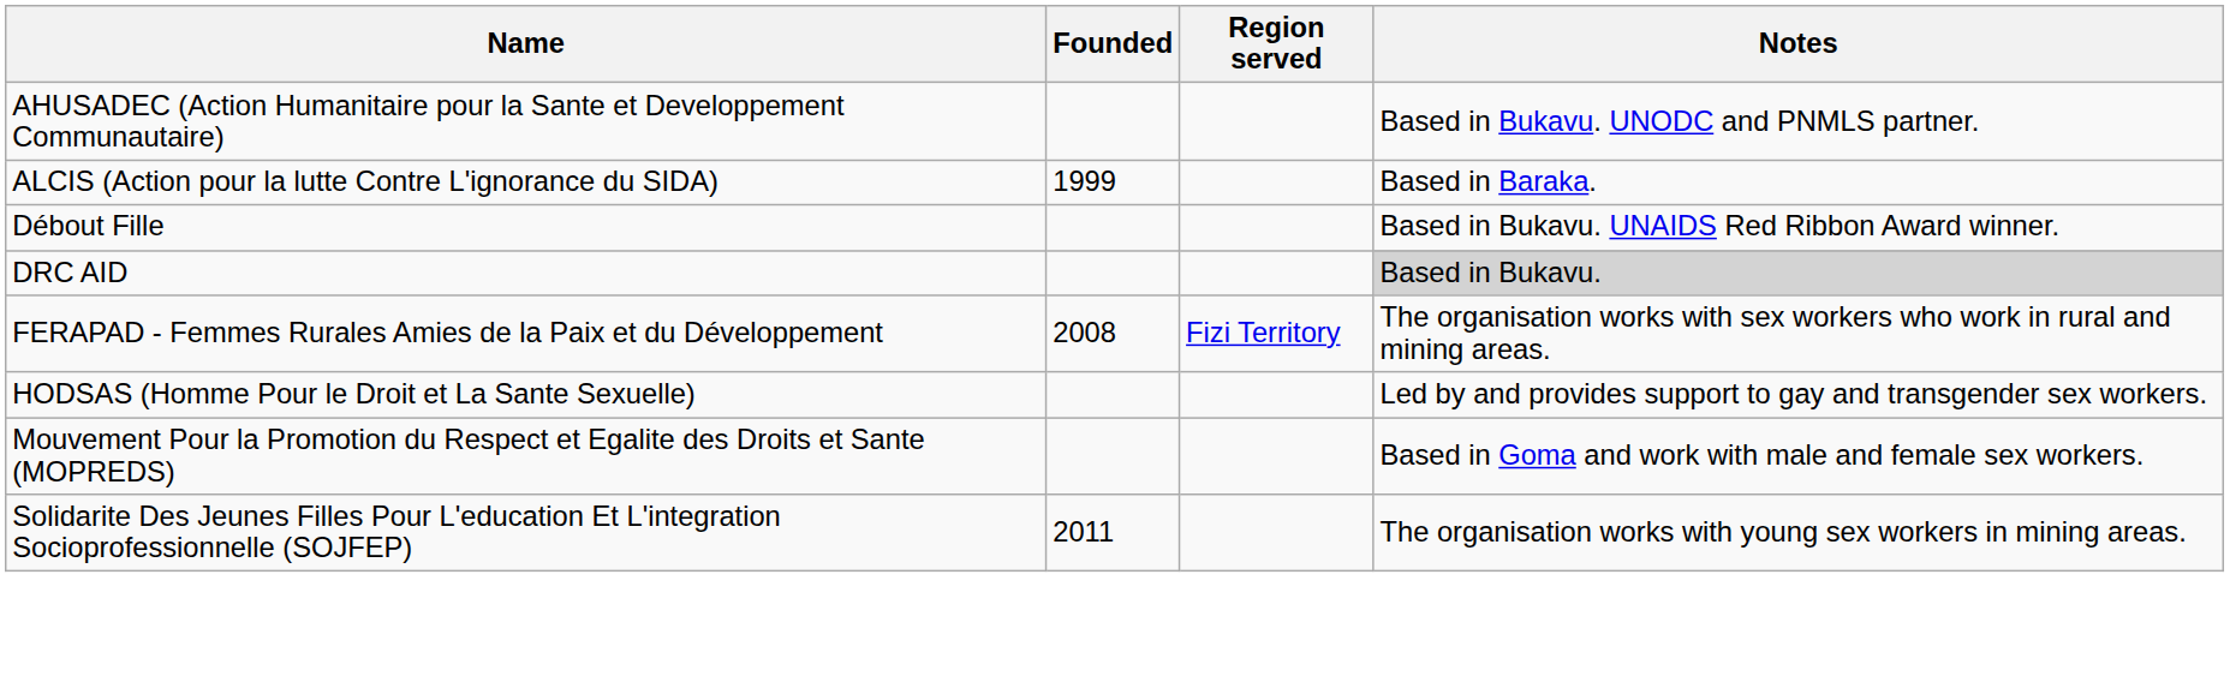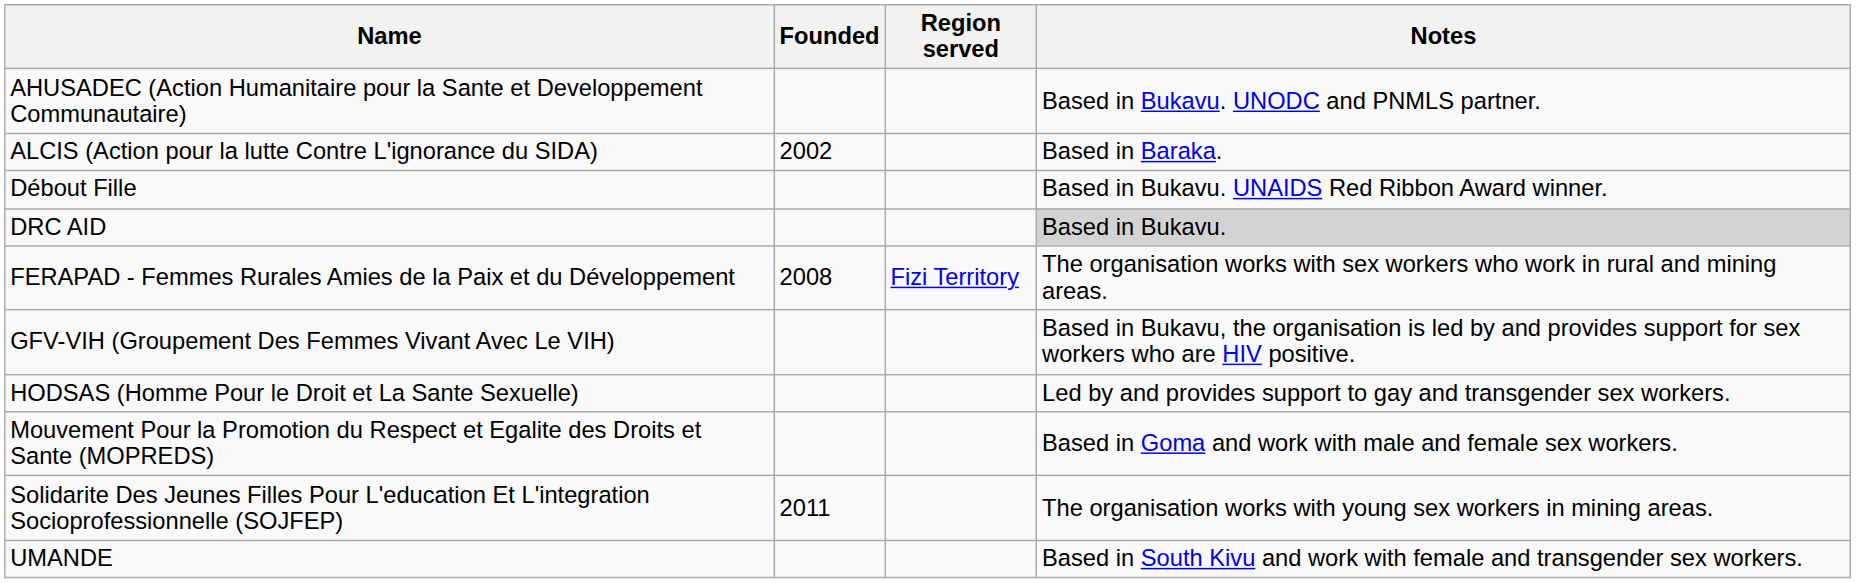ALCIS (Action pour la lutte Contre L'ignorance du SIDA) | Founded: 1999 -> 2002
+ row: GFV-VIH (Groupement Des Femmes Vivant Avec Le VIH) | Based in Bukavu, the organisation is led by and provides support for sex workers who are HIV positive.
+ row: UMANDE | Based in South Kivu and work with female and transgender sex workers.
